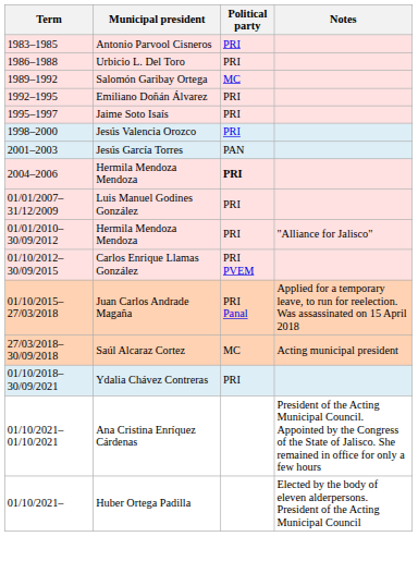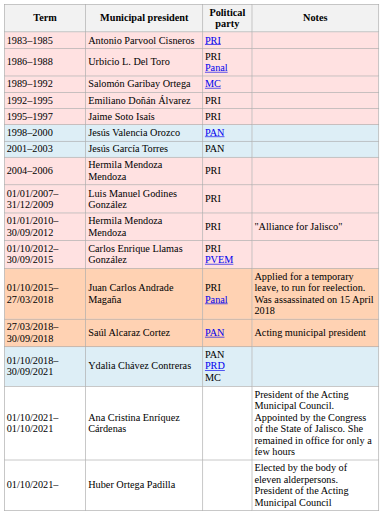Urbicio L. Del Toro | Political party: PRI -> PRI Panal
Jesús Valencia Orozco | Political party: PRI -> PAN
2004–2006 / Hermila Mendoza Mendoza | Political party: bold -> normal
Saúl Alcaraz Cortez | Political party: MC -> PAN
Ydalia Chávez Contreras | Political party: PRI -> PAN PRD MC
